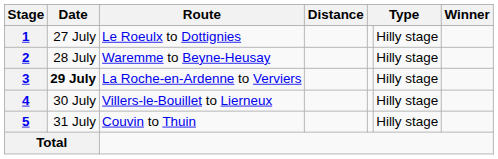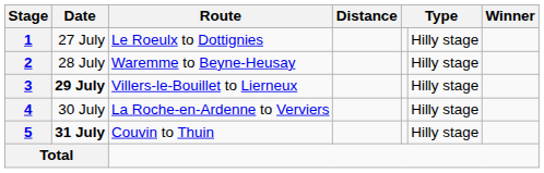3 | Route: La Roche-en-Ardenne to Verviers -> Villers-le-Bouillet to Lierneux
4 | Route: Villers-le-Bouillet to Lierneux -> La Roche-en-Ardenne to Verviers
5 | Date: normal -> bold
